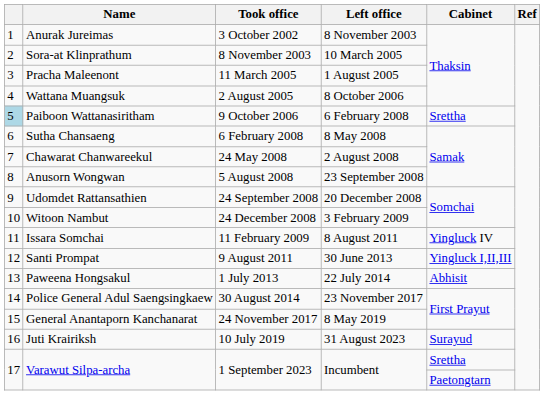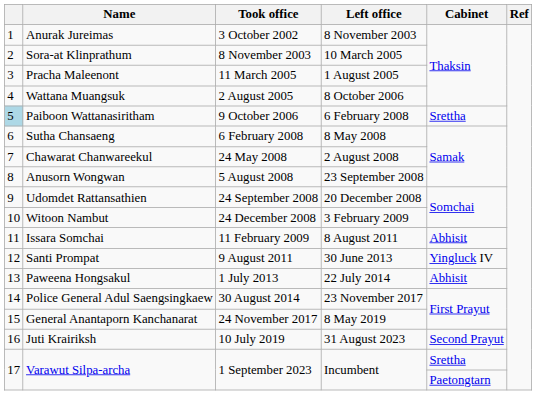Issara Somchai | Cabinet: Yingluck IV -> Abhisit
Santi Prompat | Cabinet: Yingluck I,II,III -> Yingluck IV
Juti Krairiksh | Cabinet: Surayud -> Second Prayut
